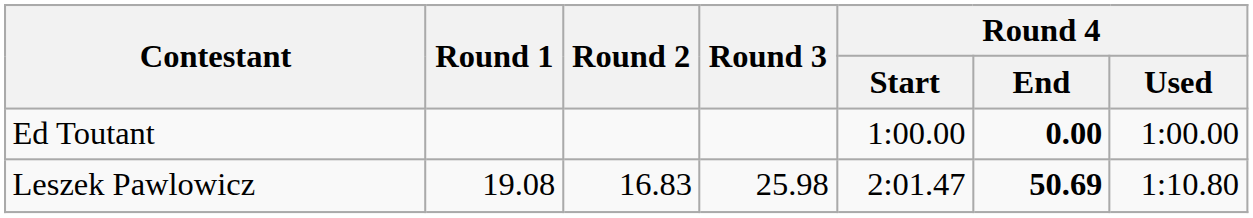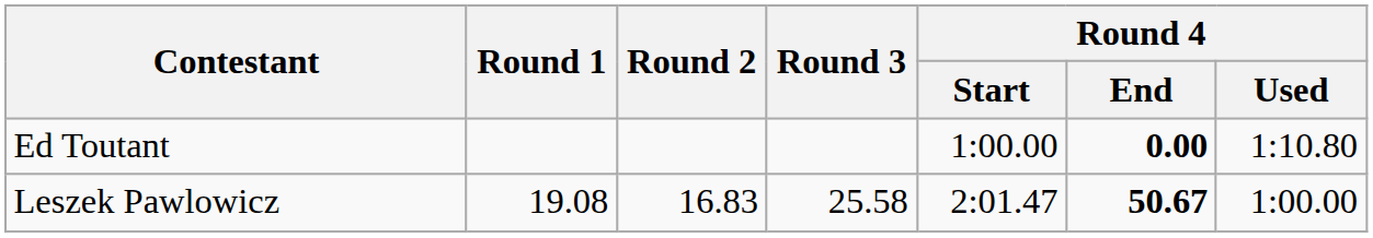Ed Toutant | Round 4 / Used: 1:00.00 -> 1:10.80
Leszek Pawlowicz | Round 3: 25.98 -> 25.58
Leszek Pawlowicz | Round 4 / End: 50.69 -> 50.67
Leszek Pawlowicz | Round 4 / Used: 1:10.80 -> 1:00.00
